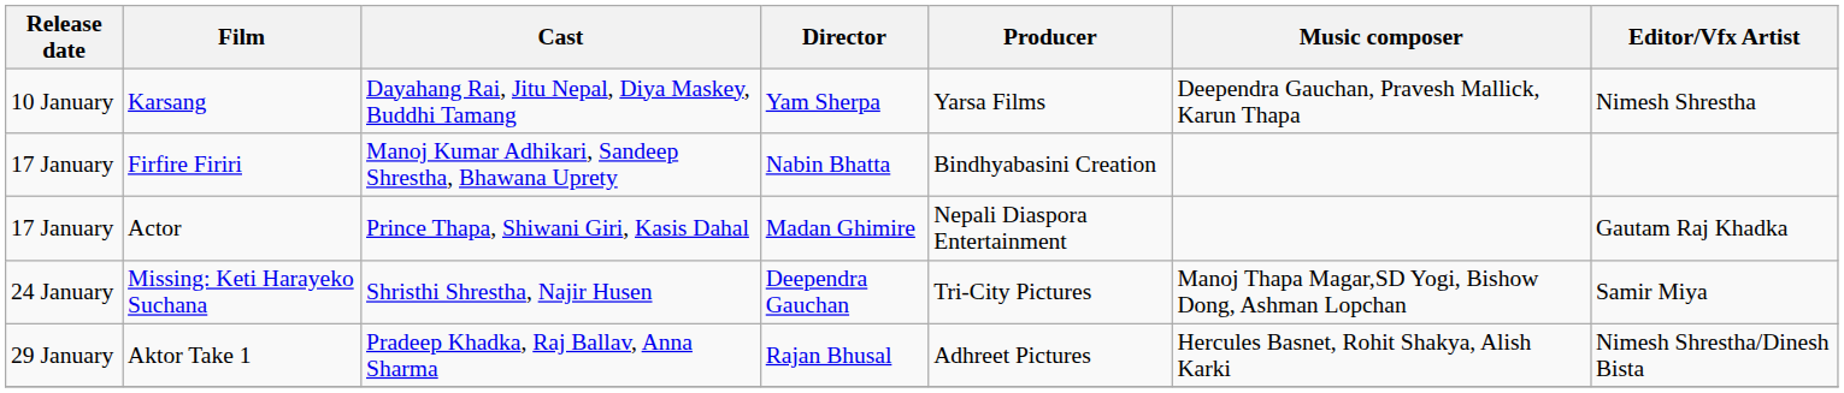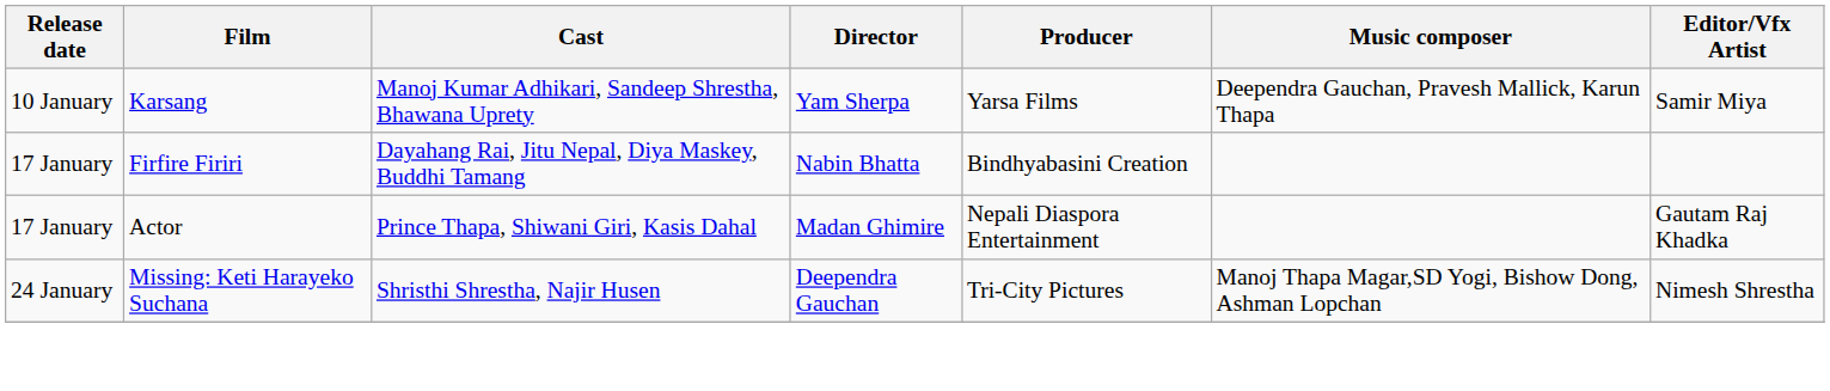Karsang | Cast: Dayahang Rai, Jitu Nepal, Diya Maskey, Buddhi Tamang -> Manoj Kumar Adhikari, Sandeep Shrestha, Bhawana Uprety
Karsang | Editor/Vfx Artist: Nimesh Shrestha -> Samir Miya
Firfire Firiri | Cast: Manoj Kumar Adhikari, Sandeep Shrestha, Bhawana Uprety -> Dayahang Rai, Jitu Nepal, Diya Maskey, Buddhi Tamang
Missing: Keti Harayeko Suchana | Editor/Vfx Artist: Samir Miya -> Nimesh Shrestha
- row: 29 January | Aktor Take 1 | Pradeep Khadka, Raj Ballav, Anna Sharma | Rajan Bhusal | Adhreet Pictures | Hercules Basnet, Rohit Shakya, Alish Karki | Nimesh Shrestha/Dinesh Bista
